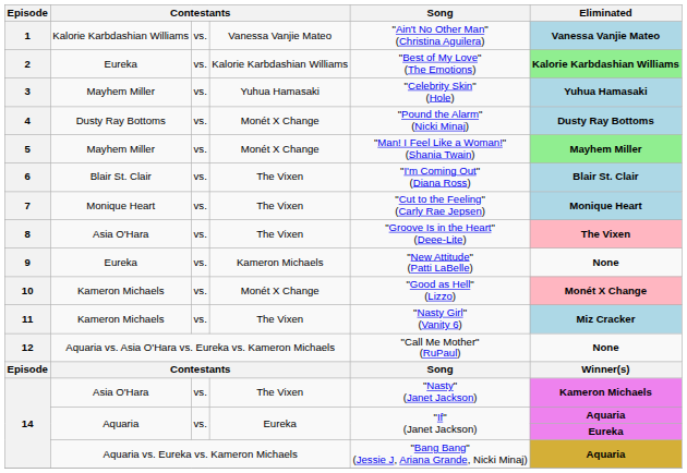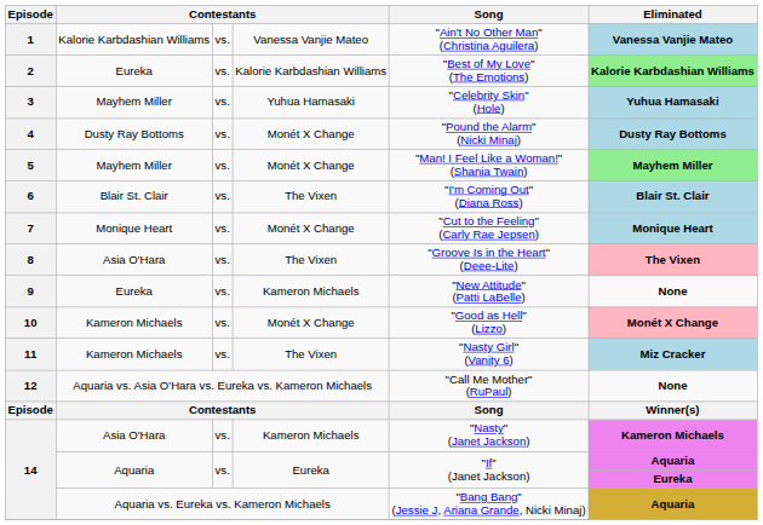7 | column 4: The Vixen -> Monét X Change
14 / Asia O'Hara | column 4: The Vixen -> Kameron Michaels
